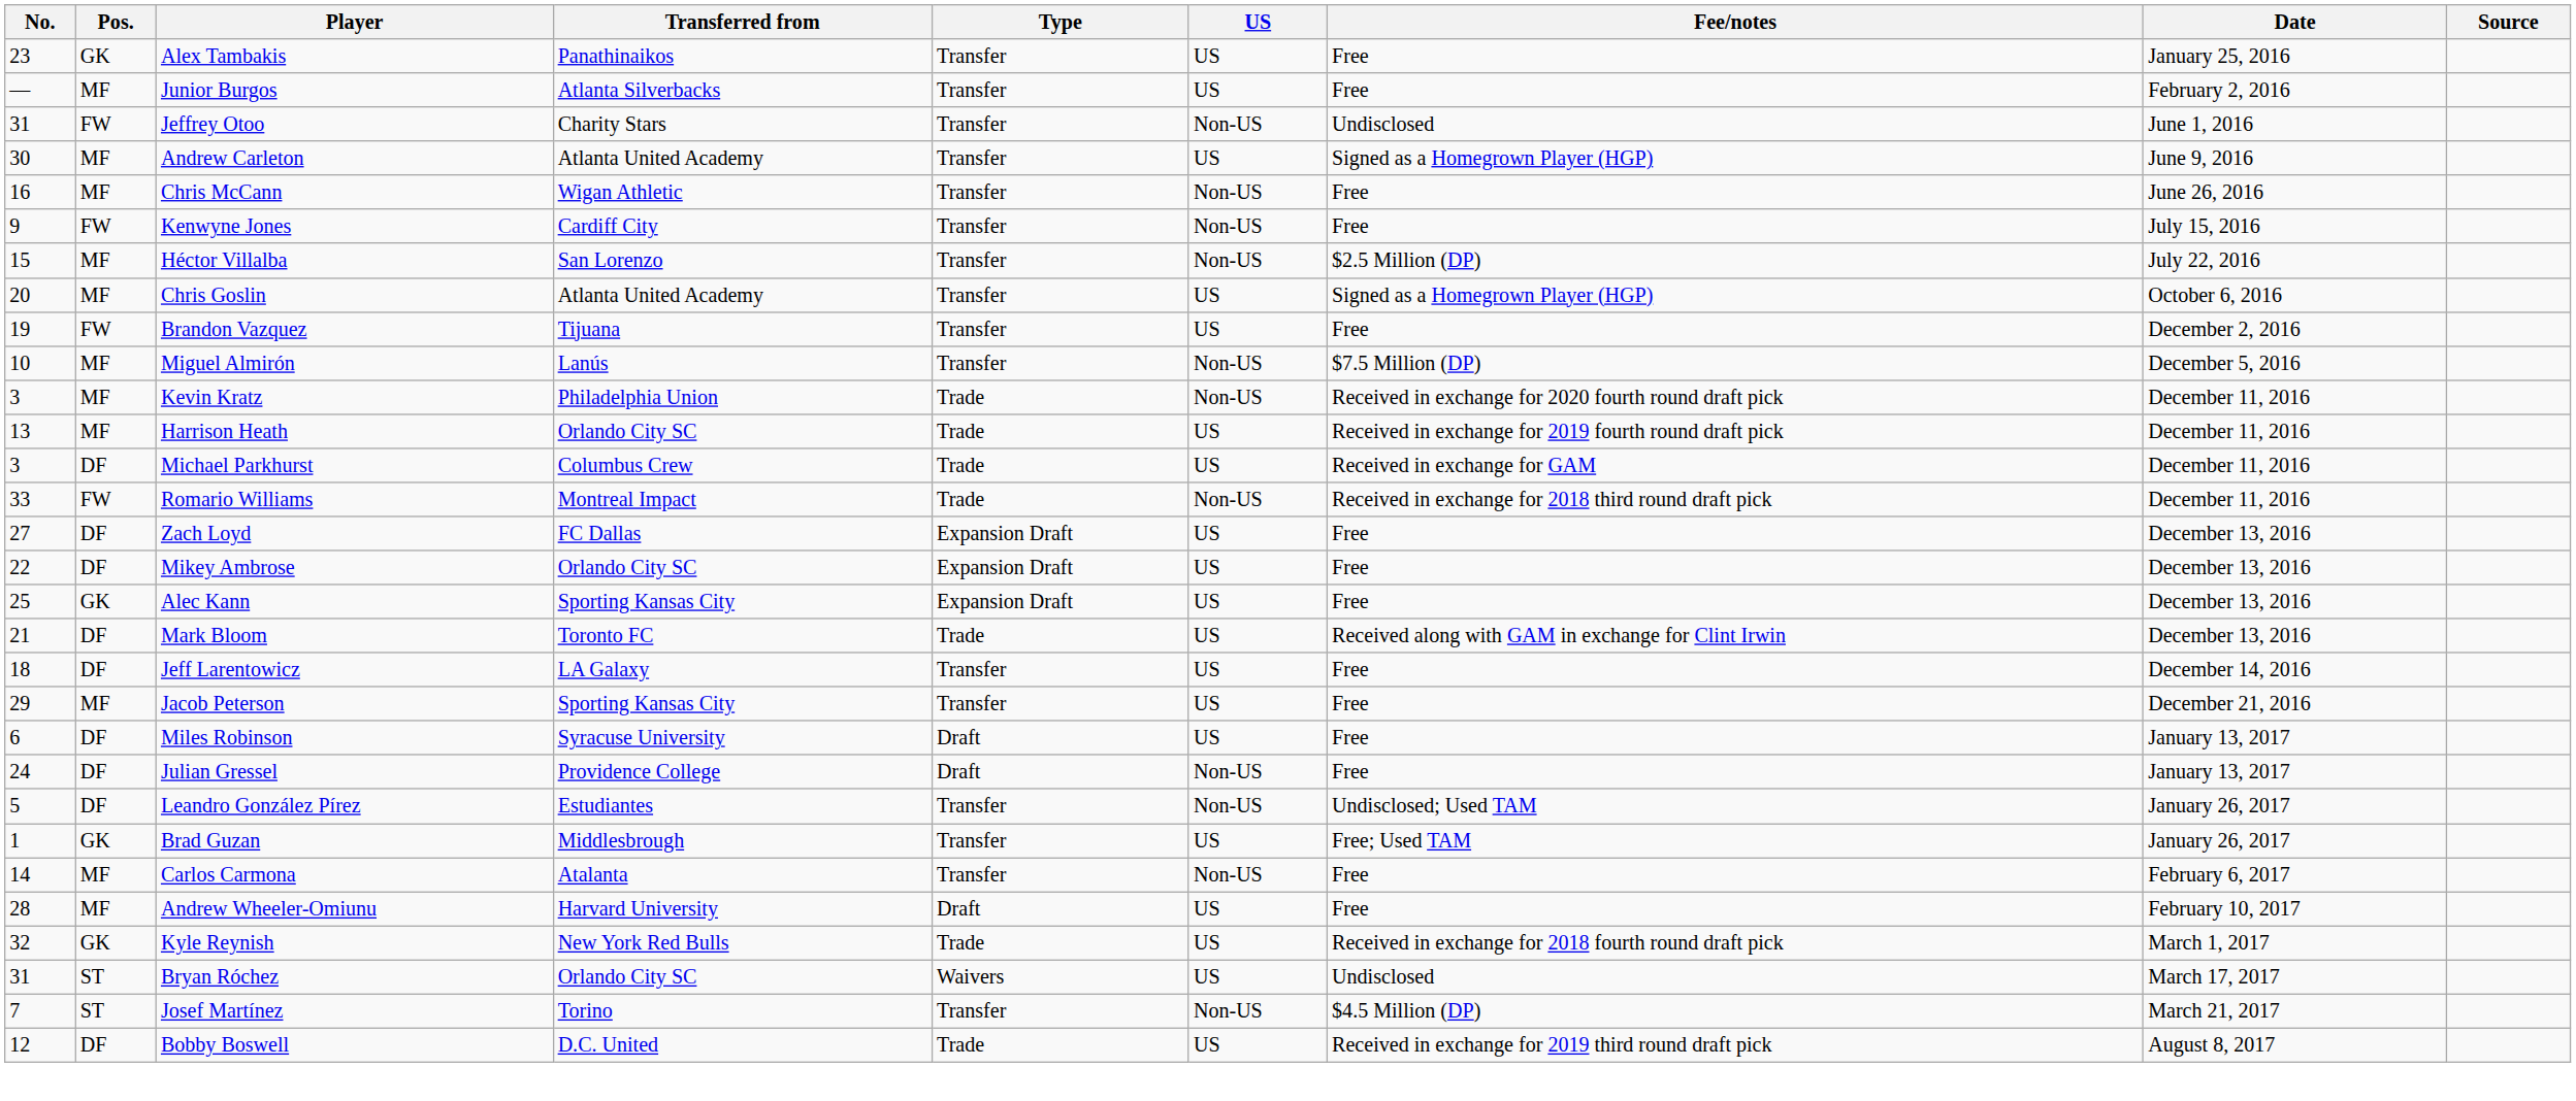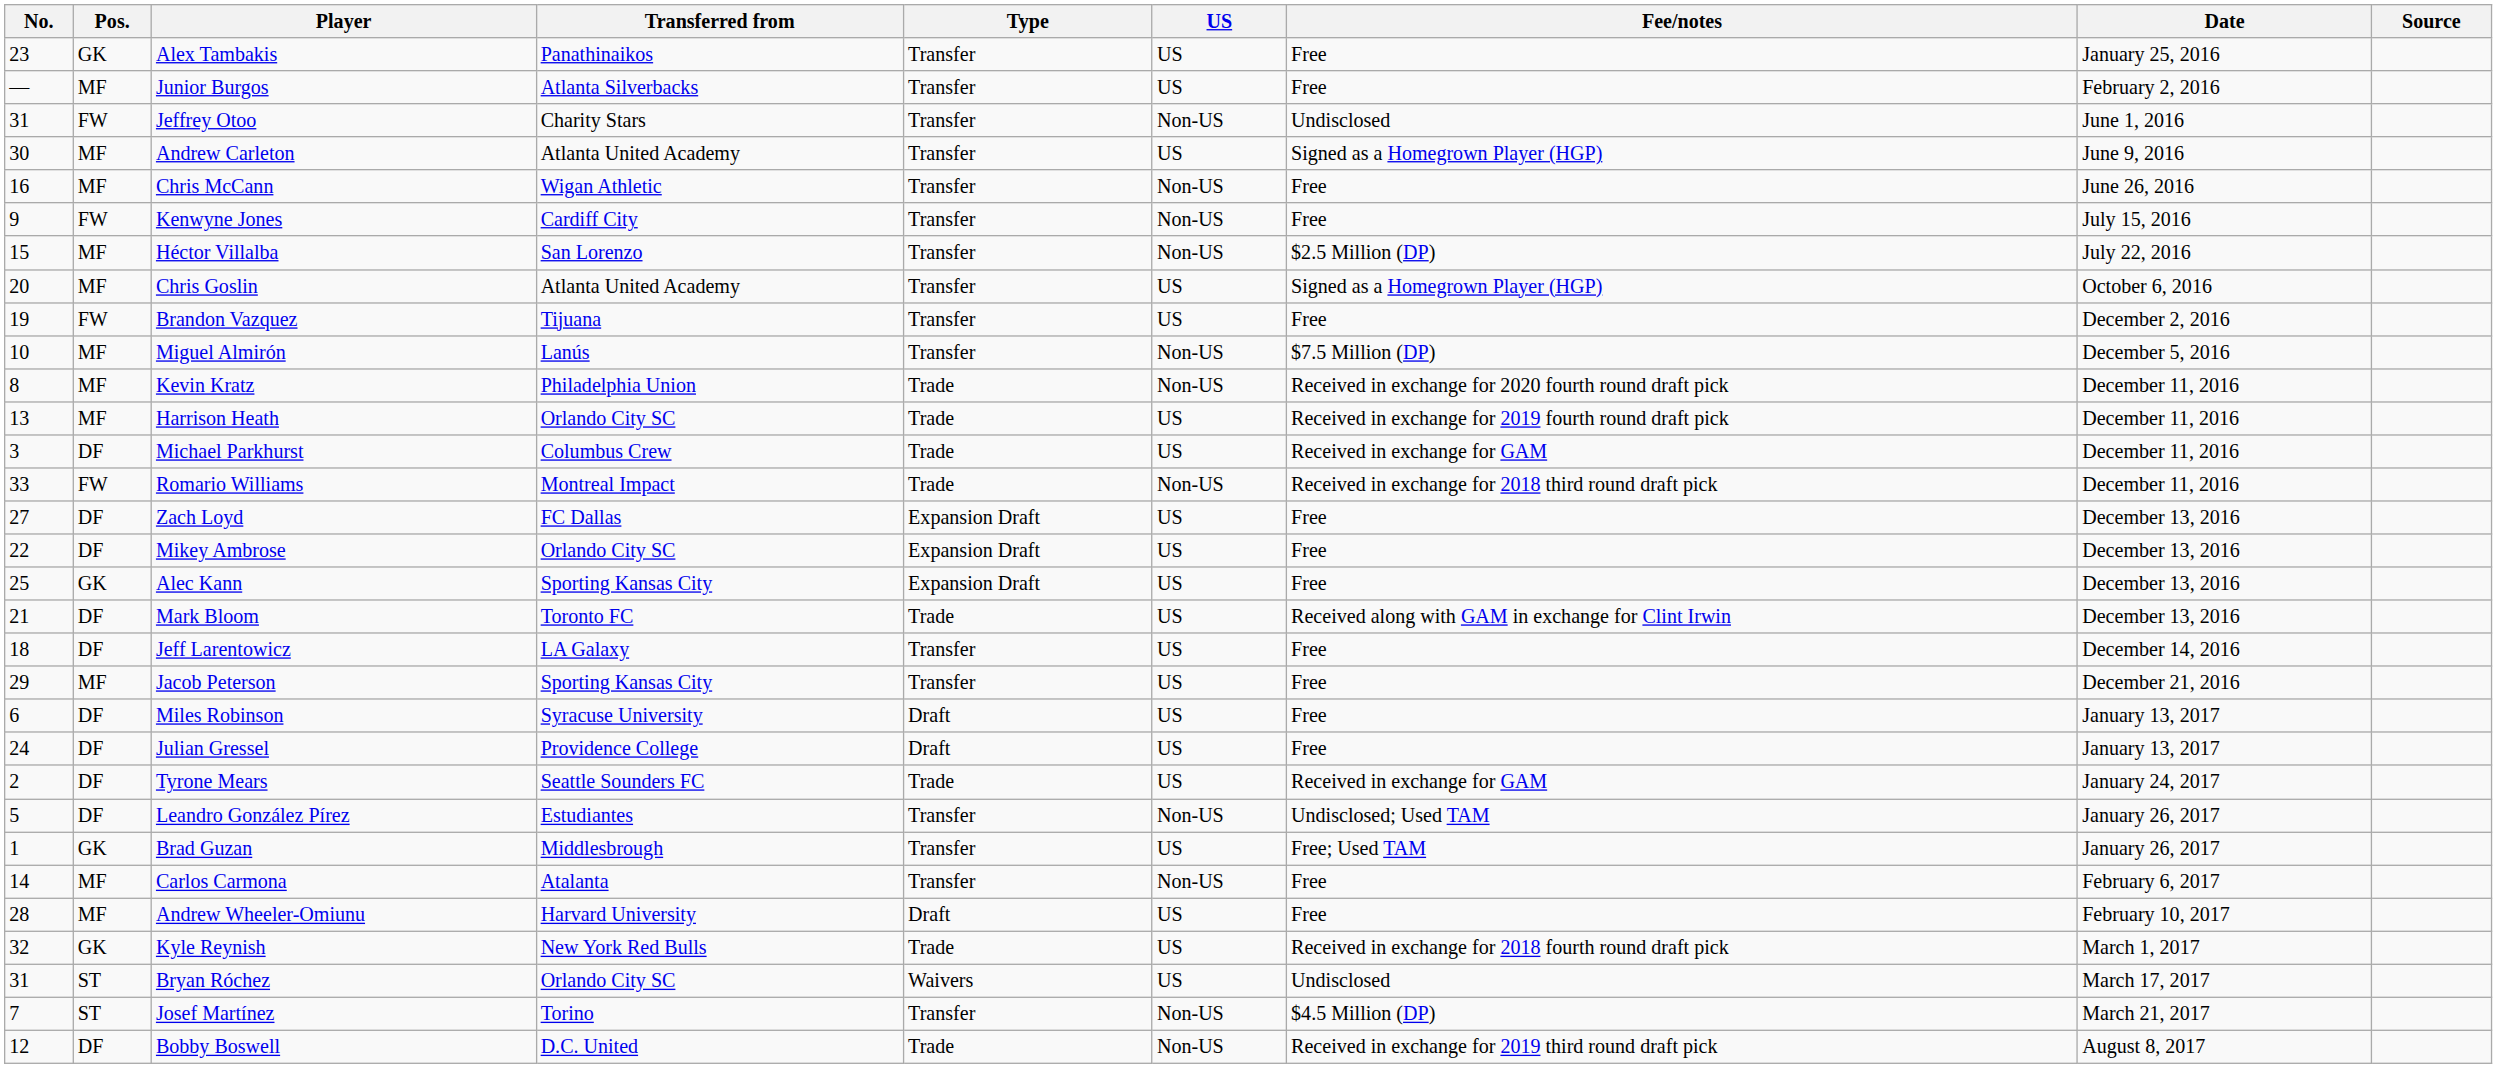Kevin Kratz | No.: 3 -> 8
Julian Gressel | US: Non-US -> US
+ row: 2 | DF | Tyrone Mears | Seattle Sounders FC | Trade | US | Received in exchange for GAM | January 24, 2017
Bobby Boswell | US: US -> Non-US
